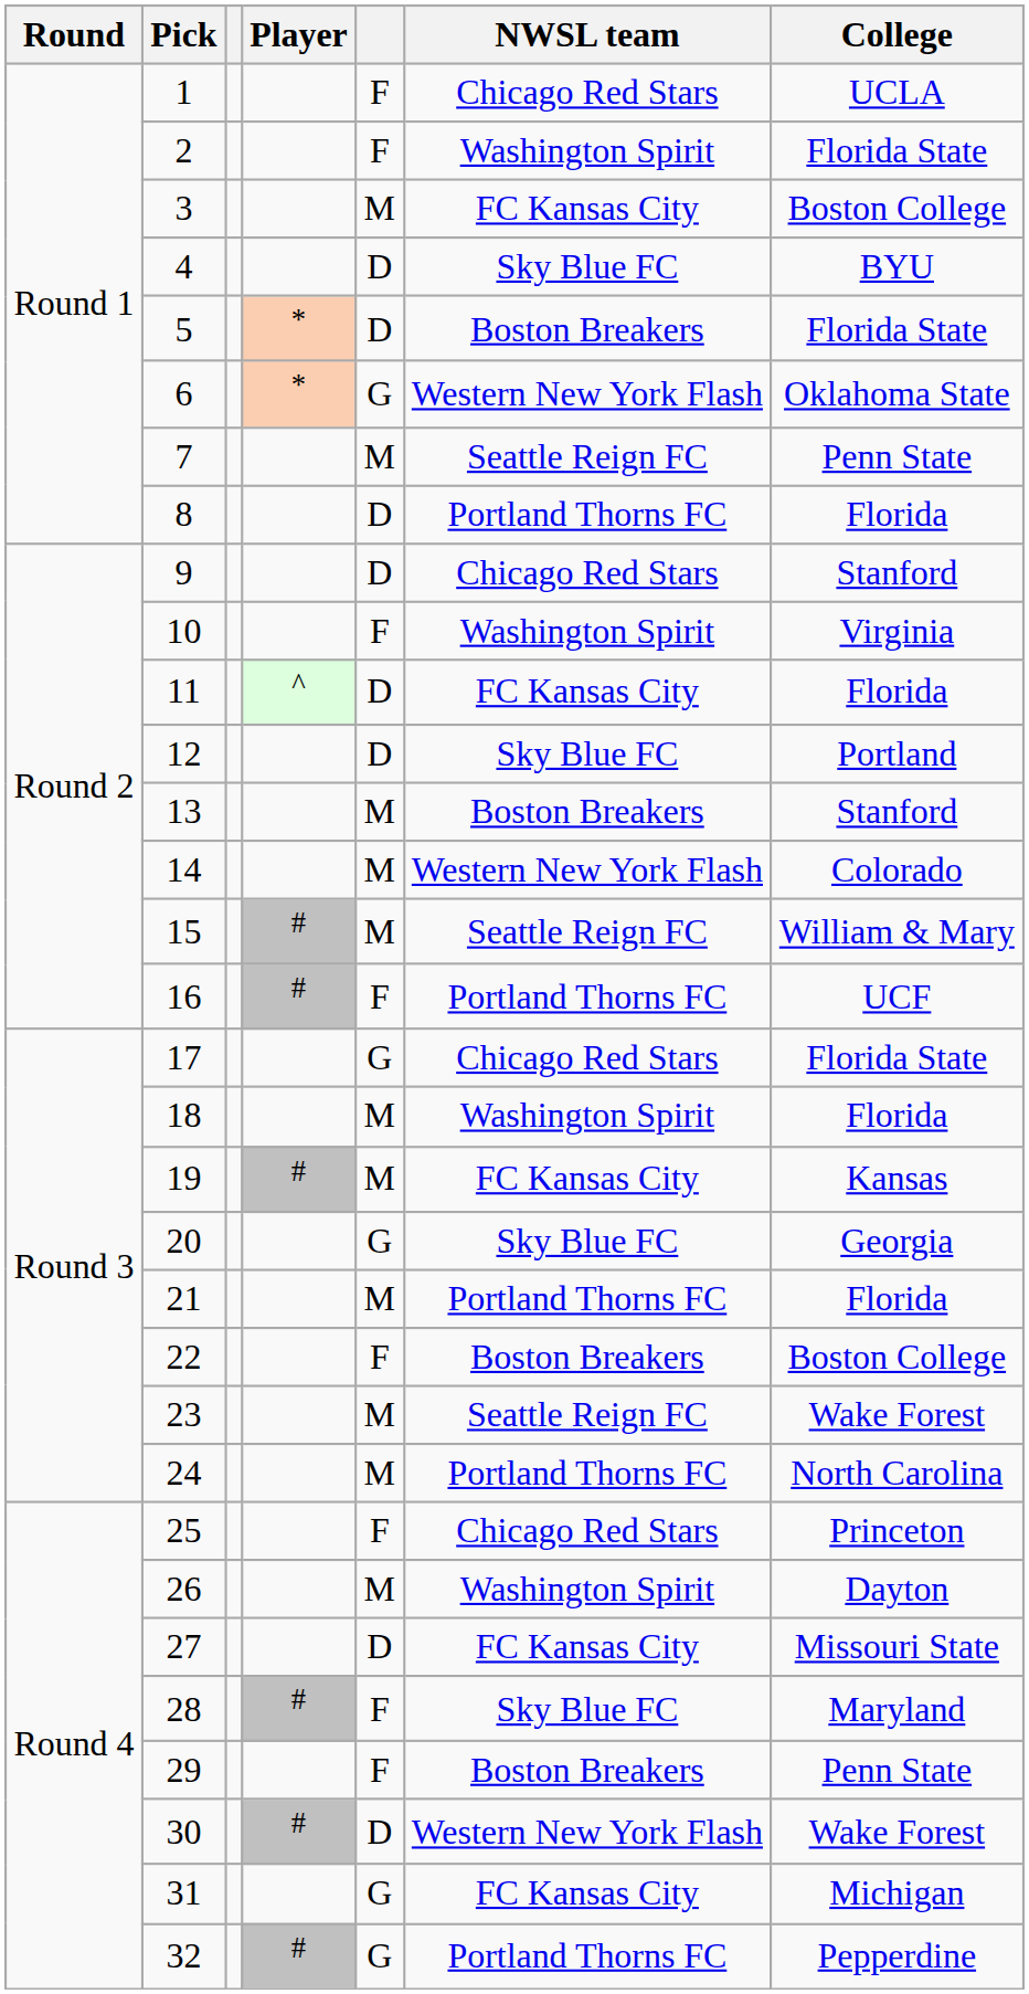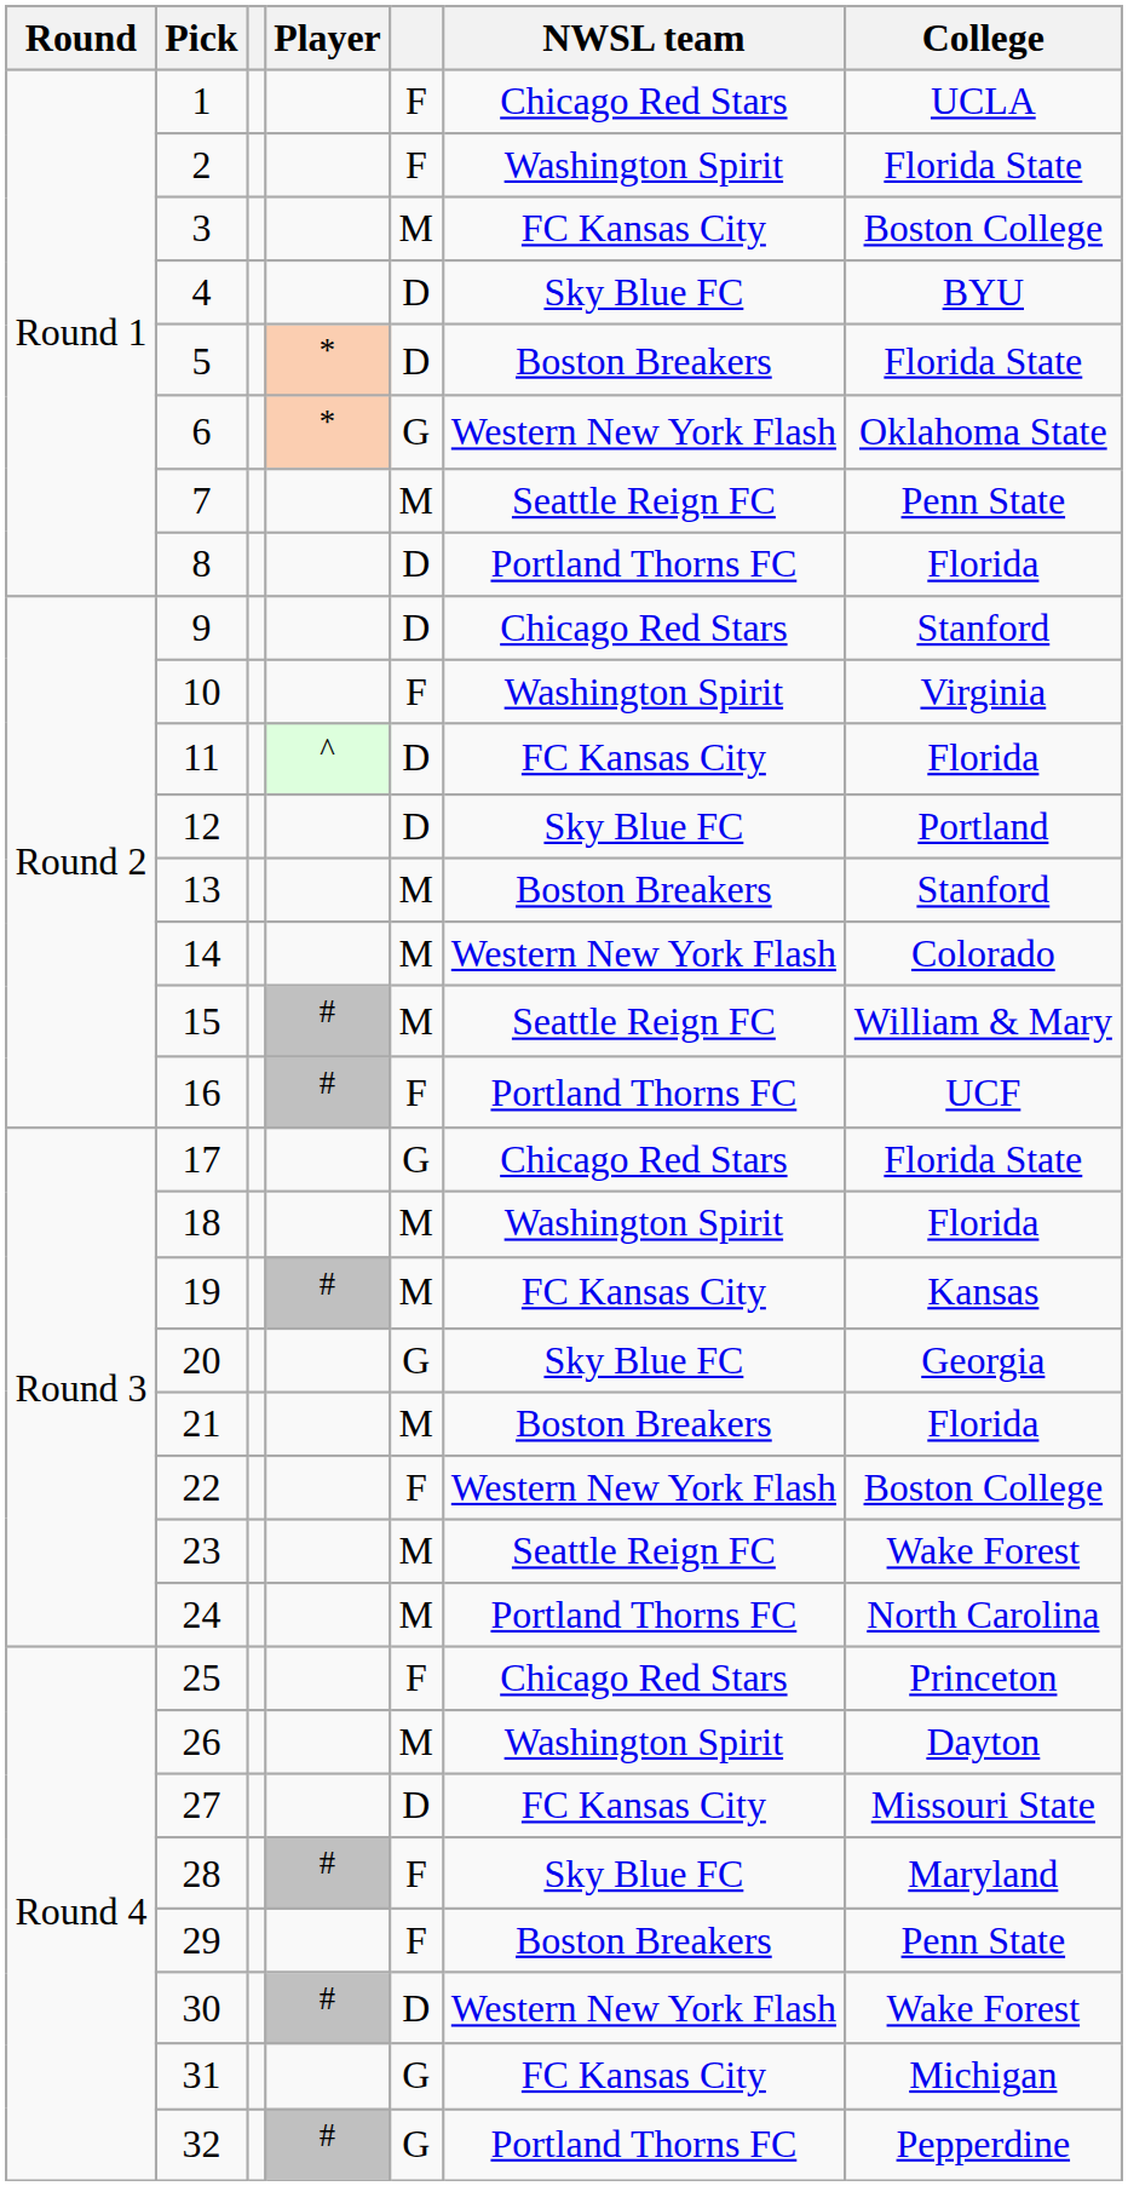21 | NWSL team: Portland Thorns FC -> Boston Breakers
22 | NWSL team: Boston Breakers -> Western New York Flash
